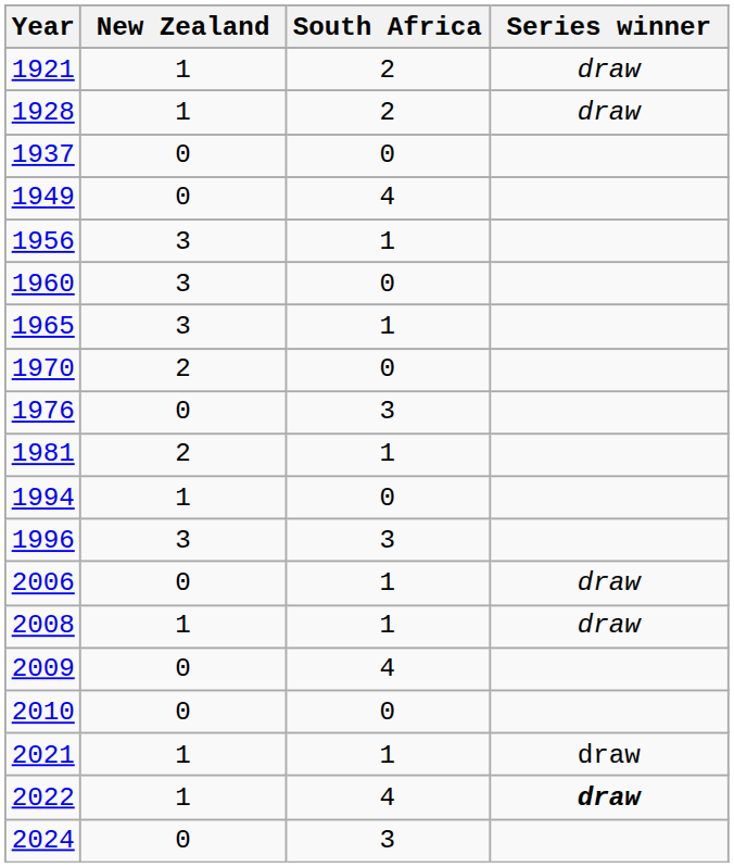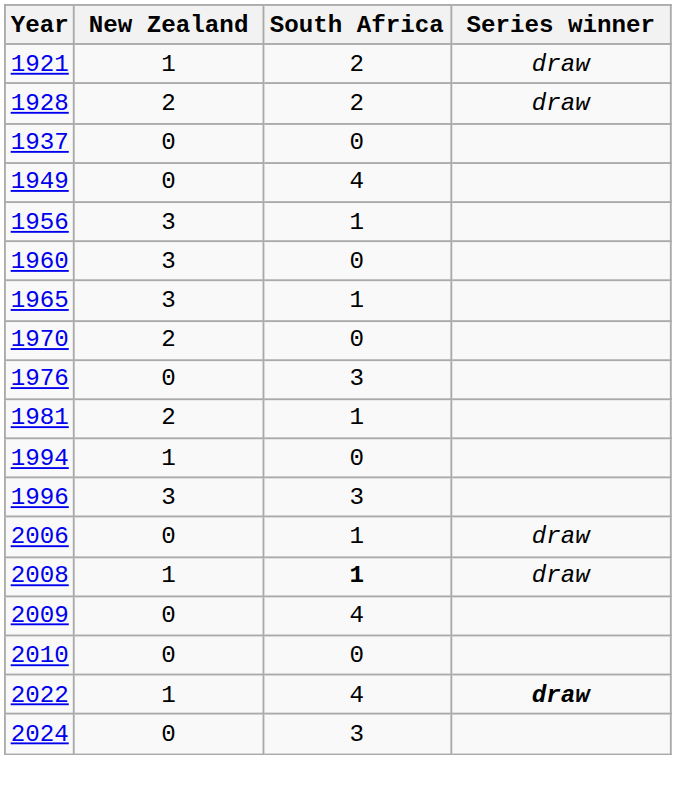1928 | New Zealand: 1 -> 2
2008 | South Africa: normal -> bold
- row: 2021 | 1 | 1 | draw
